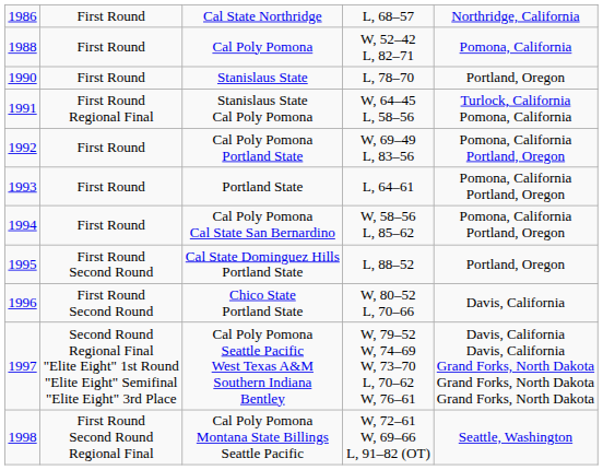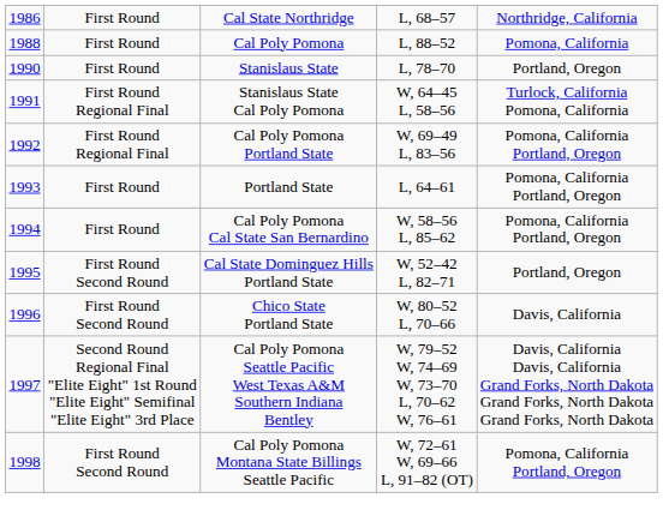Cal Poly Pomona | column 4: W, 52–42 L, 82–71 -> L, 88–52
Cal Poly Pomona Portland State | column 2: First Round -> First Round Regional Final
Cal State Dominguez Hills Portland State | column 4: L, 88–52 -> W, 52–42 L, 82–71
Cal Poly Pomona Montana State Billings Seattle Pacific | column 2: First Round Second Round Regional Final -> First Round Second Round
Cal Poly Pomona Montana State Billings Seattle Pacific | column 5: Seattle, Washington -> Pomona, California Portland, Oregon
